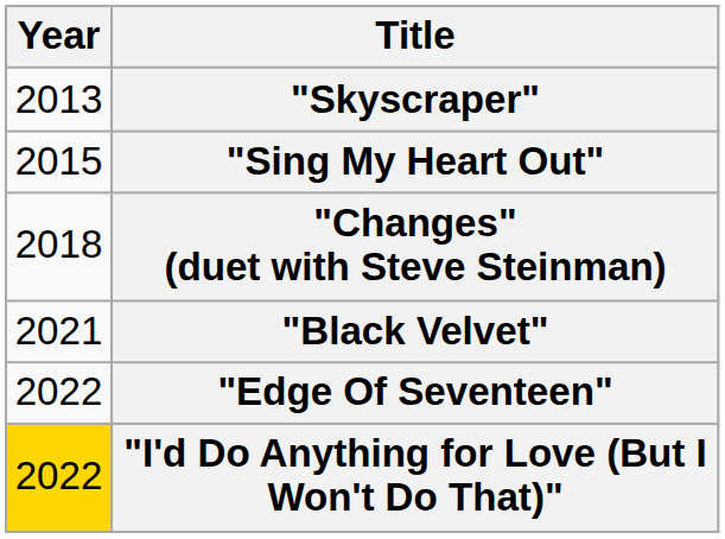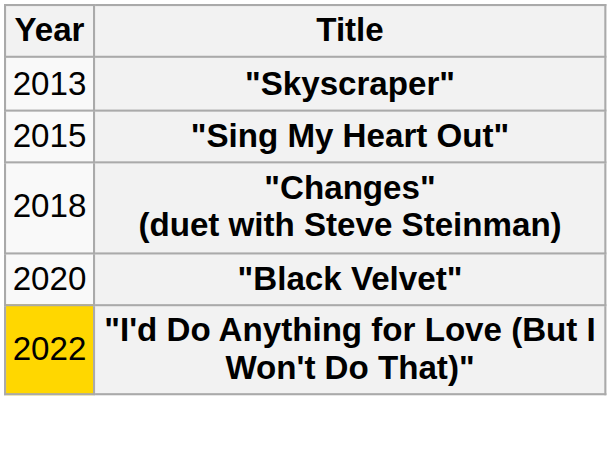"Black Velvet" | Year: 2021 -> 2020
- row: 2022 | "Edge Of Seventeen"
